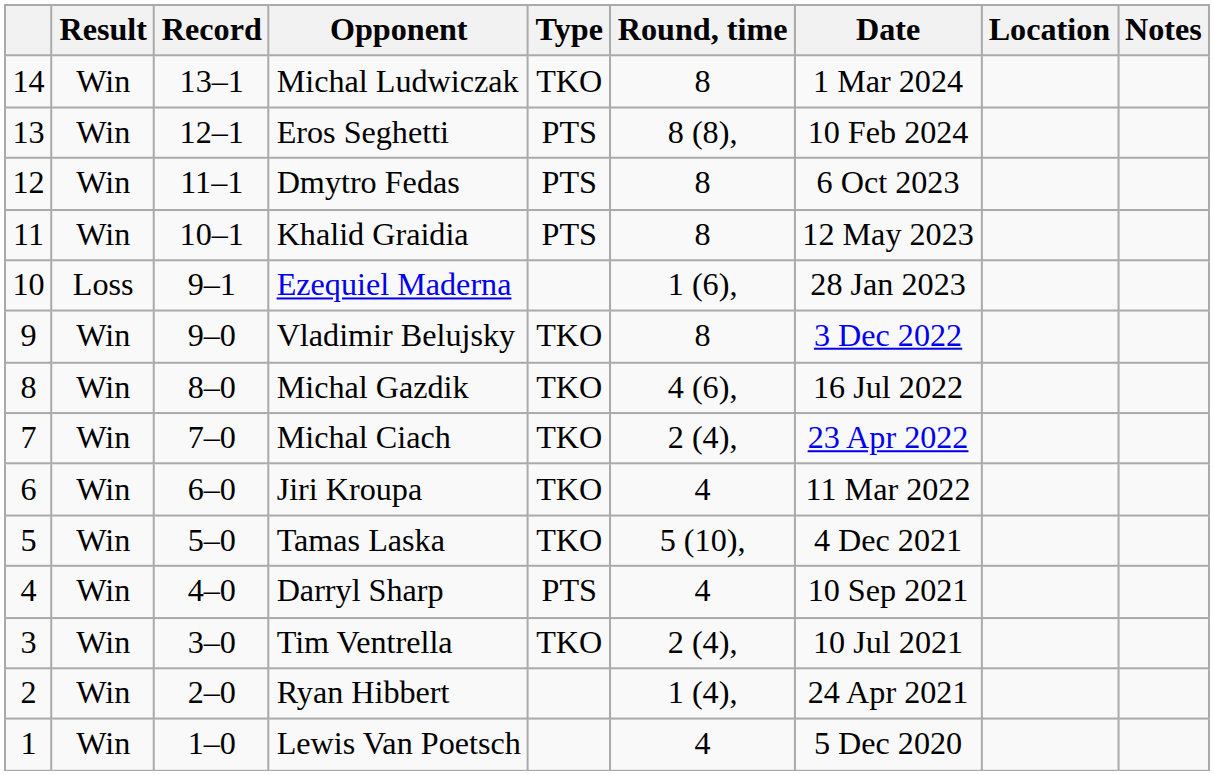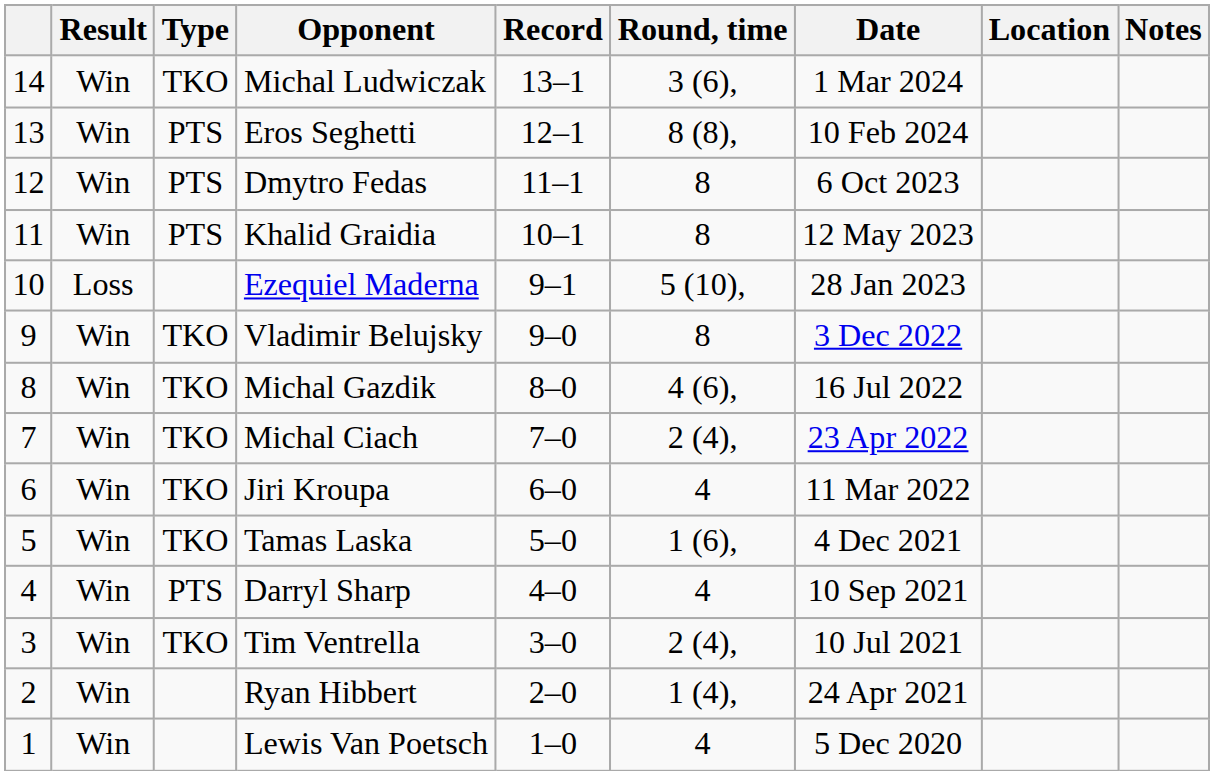columns swapped: Record <-> Type
Michal Ludwiczak | Round, time: 8 -> 3 (6),
Ezequiel Maderna | Round, time: 1 (6), -> 5 (10),
Tamas Laska | Round, time: 5 (10), -> 1 (6),
